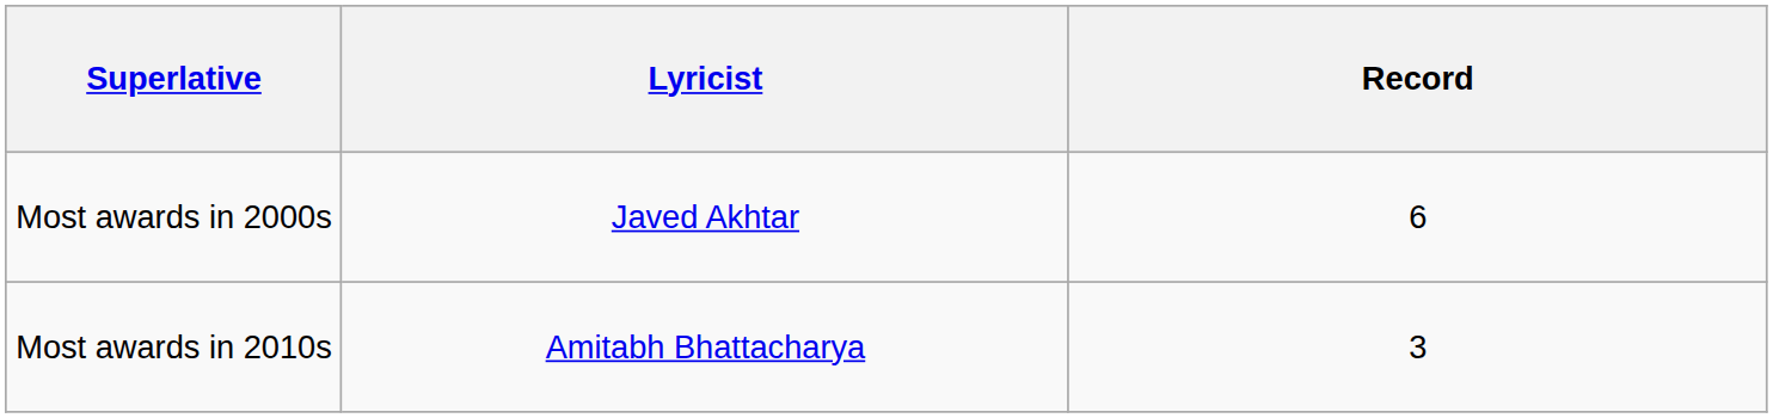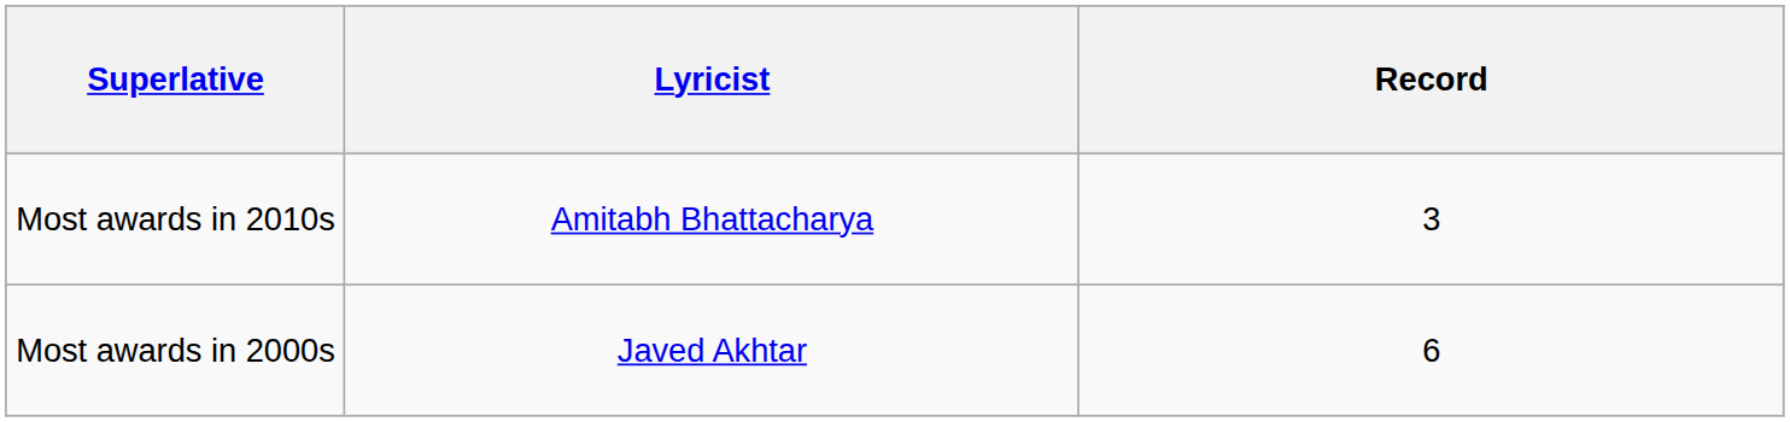rows swapped: Most awards in 2000s <-> Most awards in 2010s
